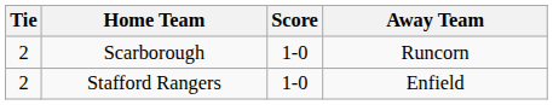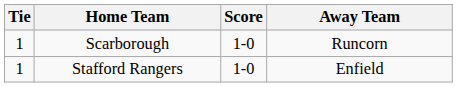Scarborough | Tie: 2 -> 1
Stafford Rangers | Tie: 2 -> 1
